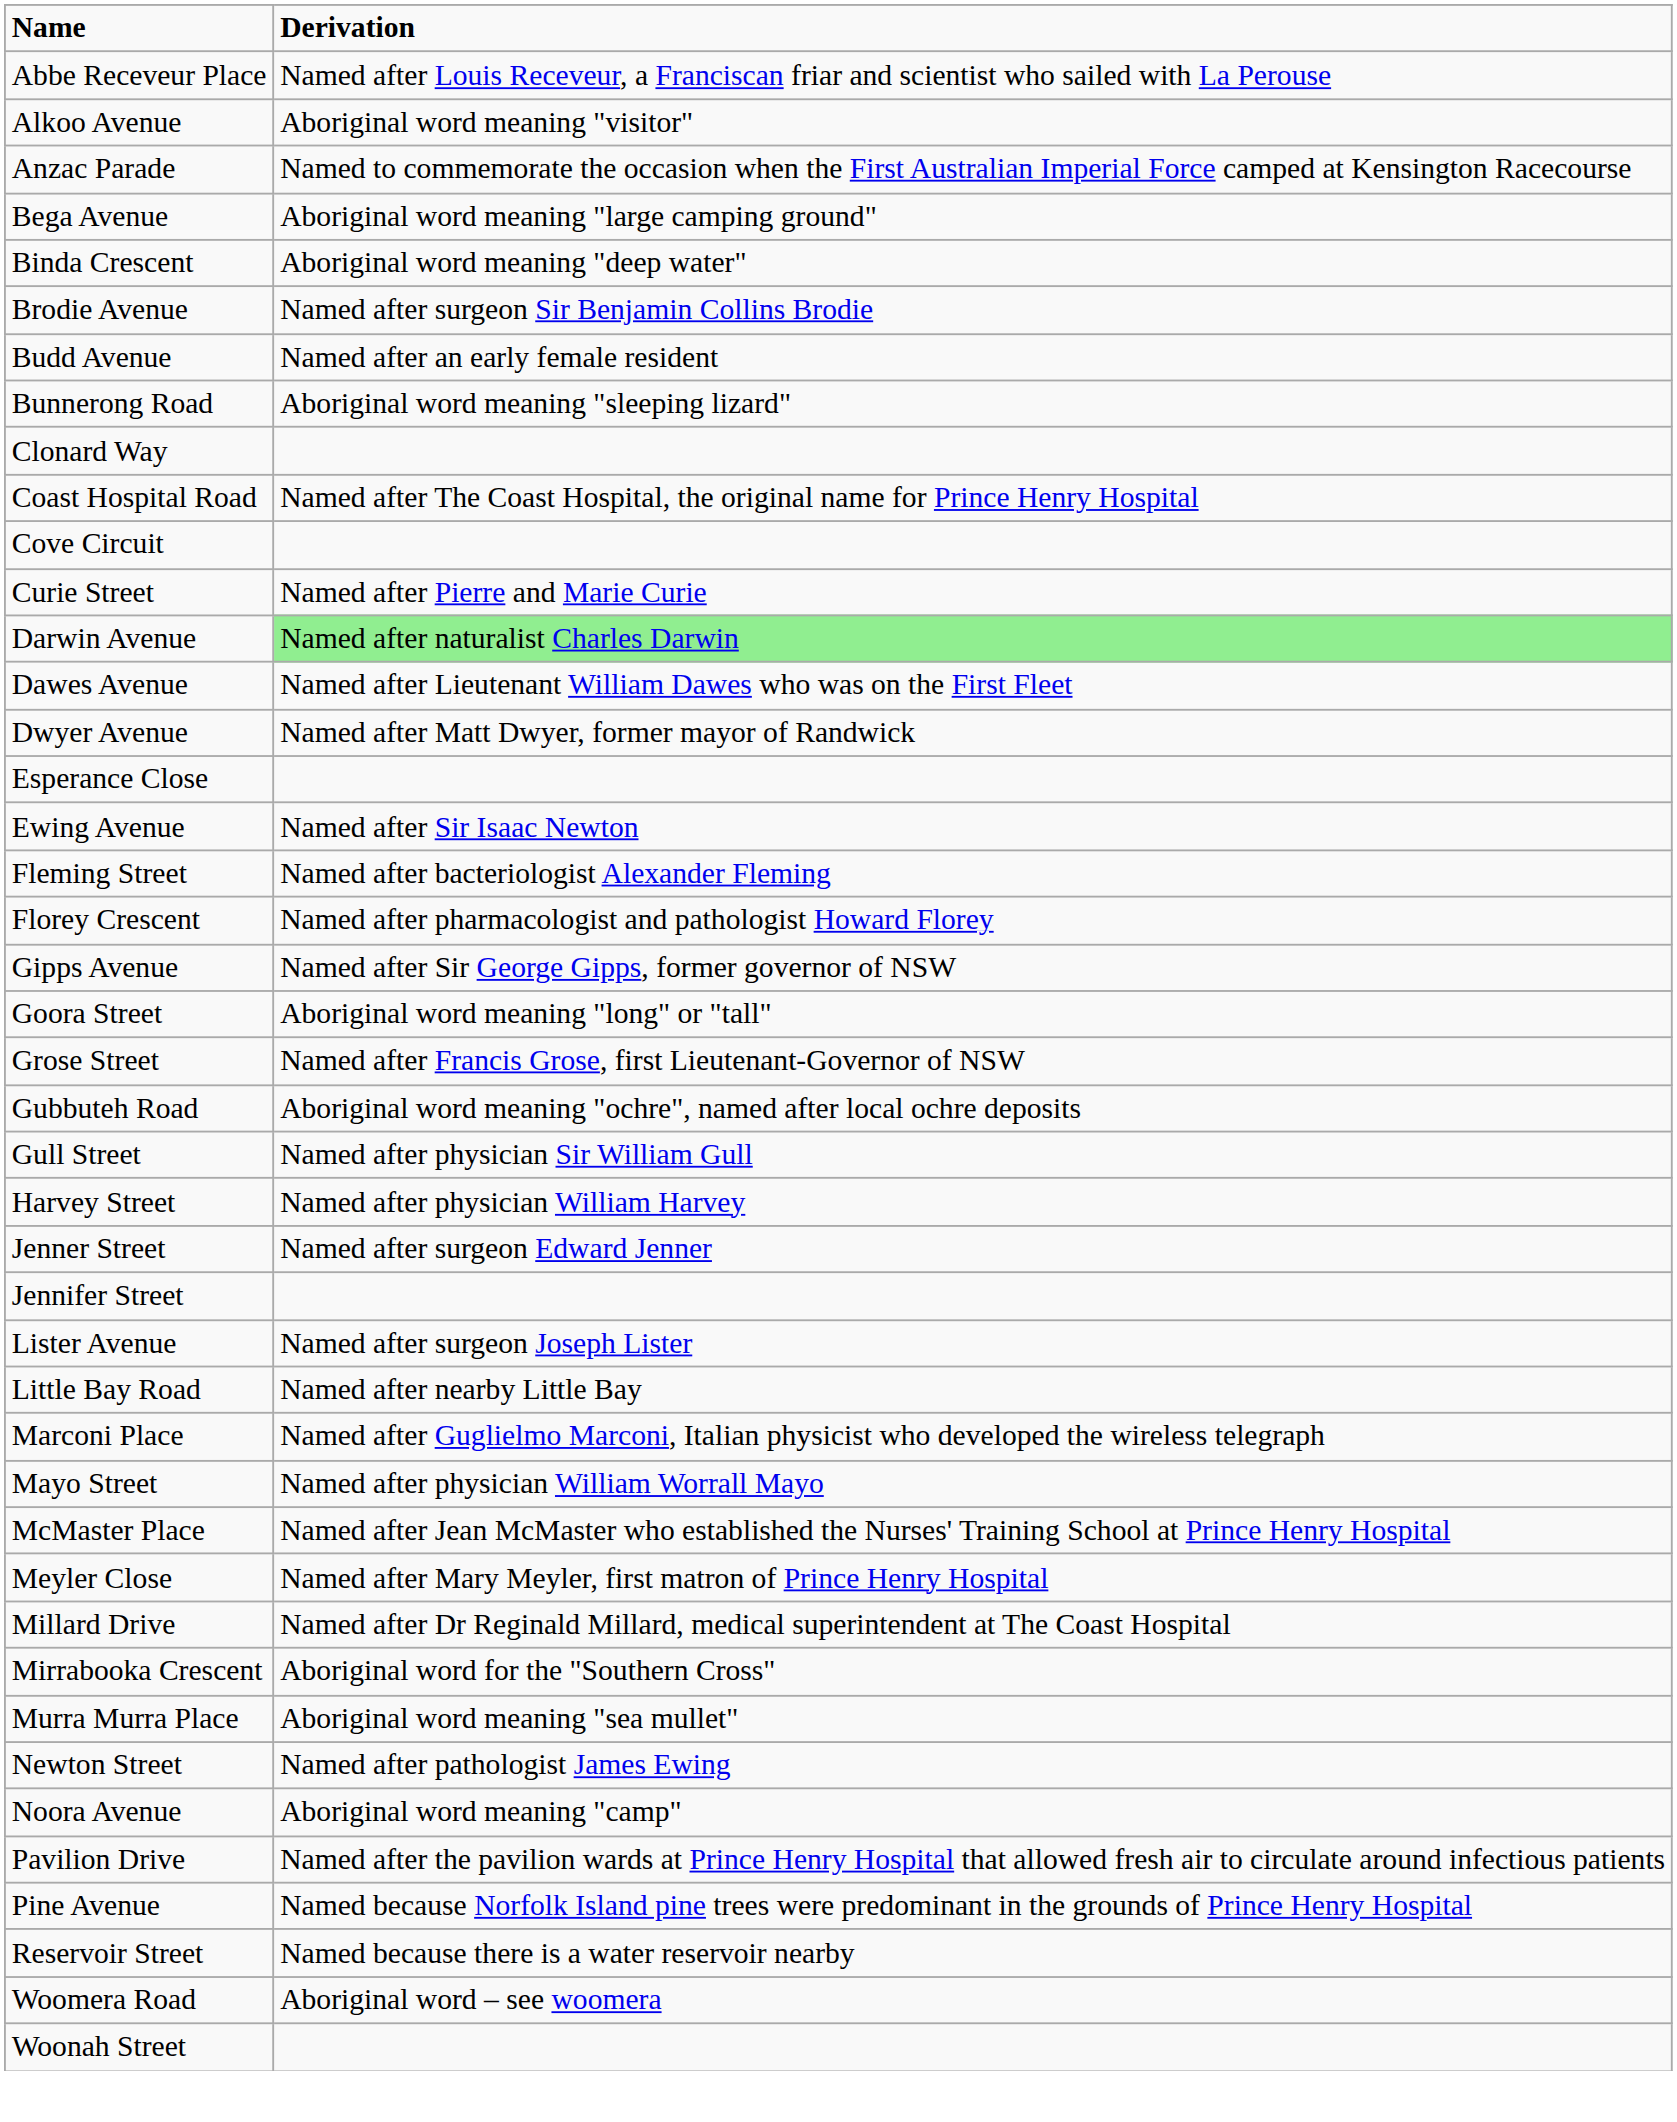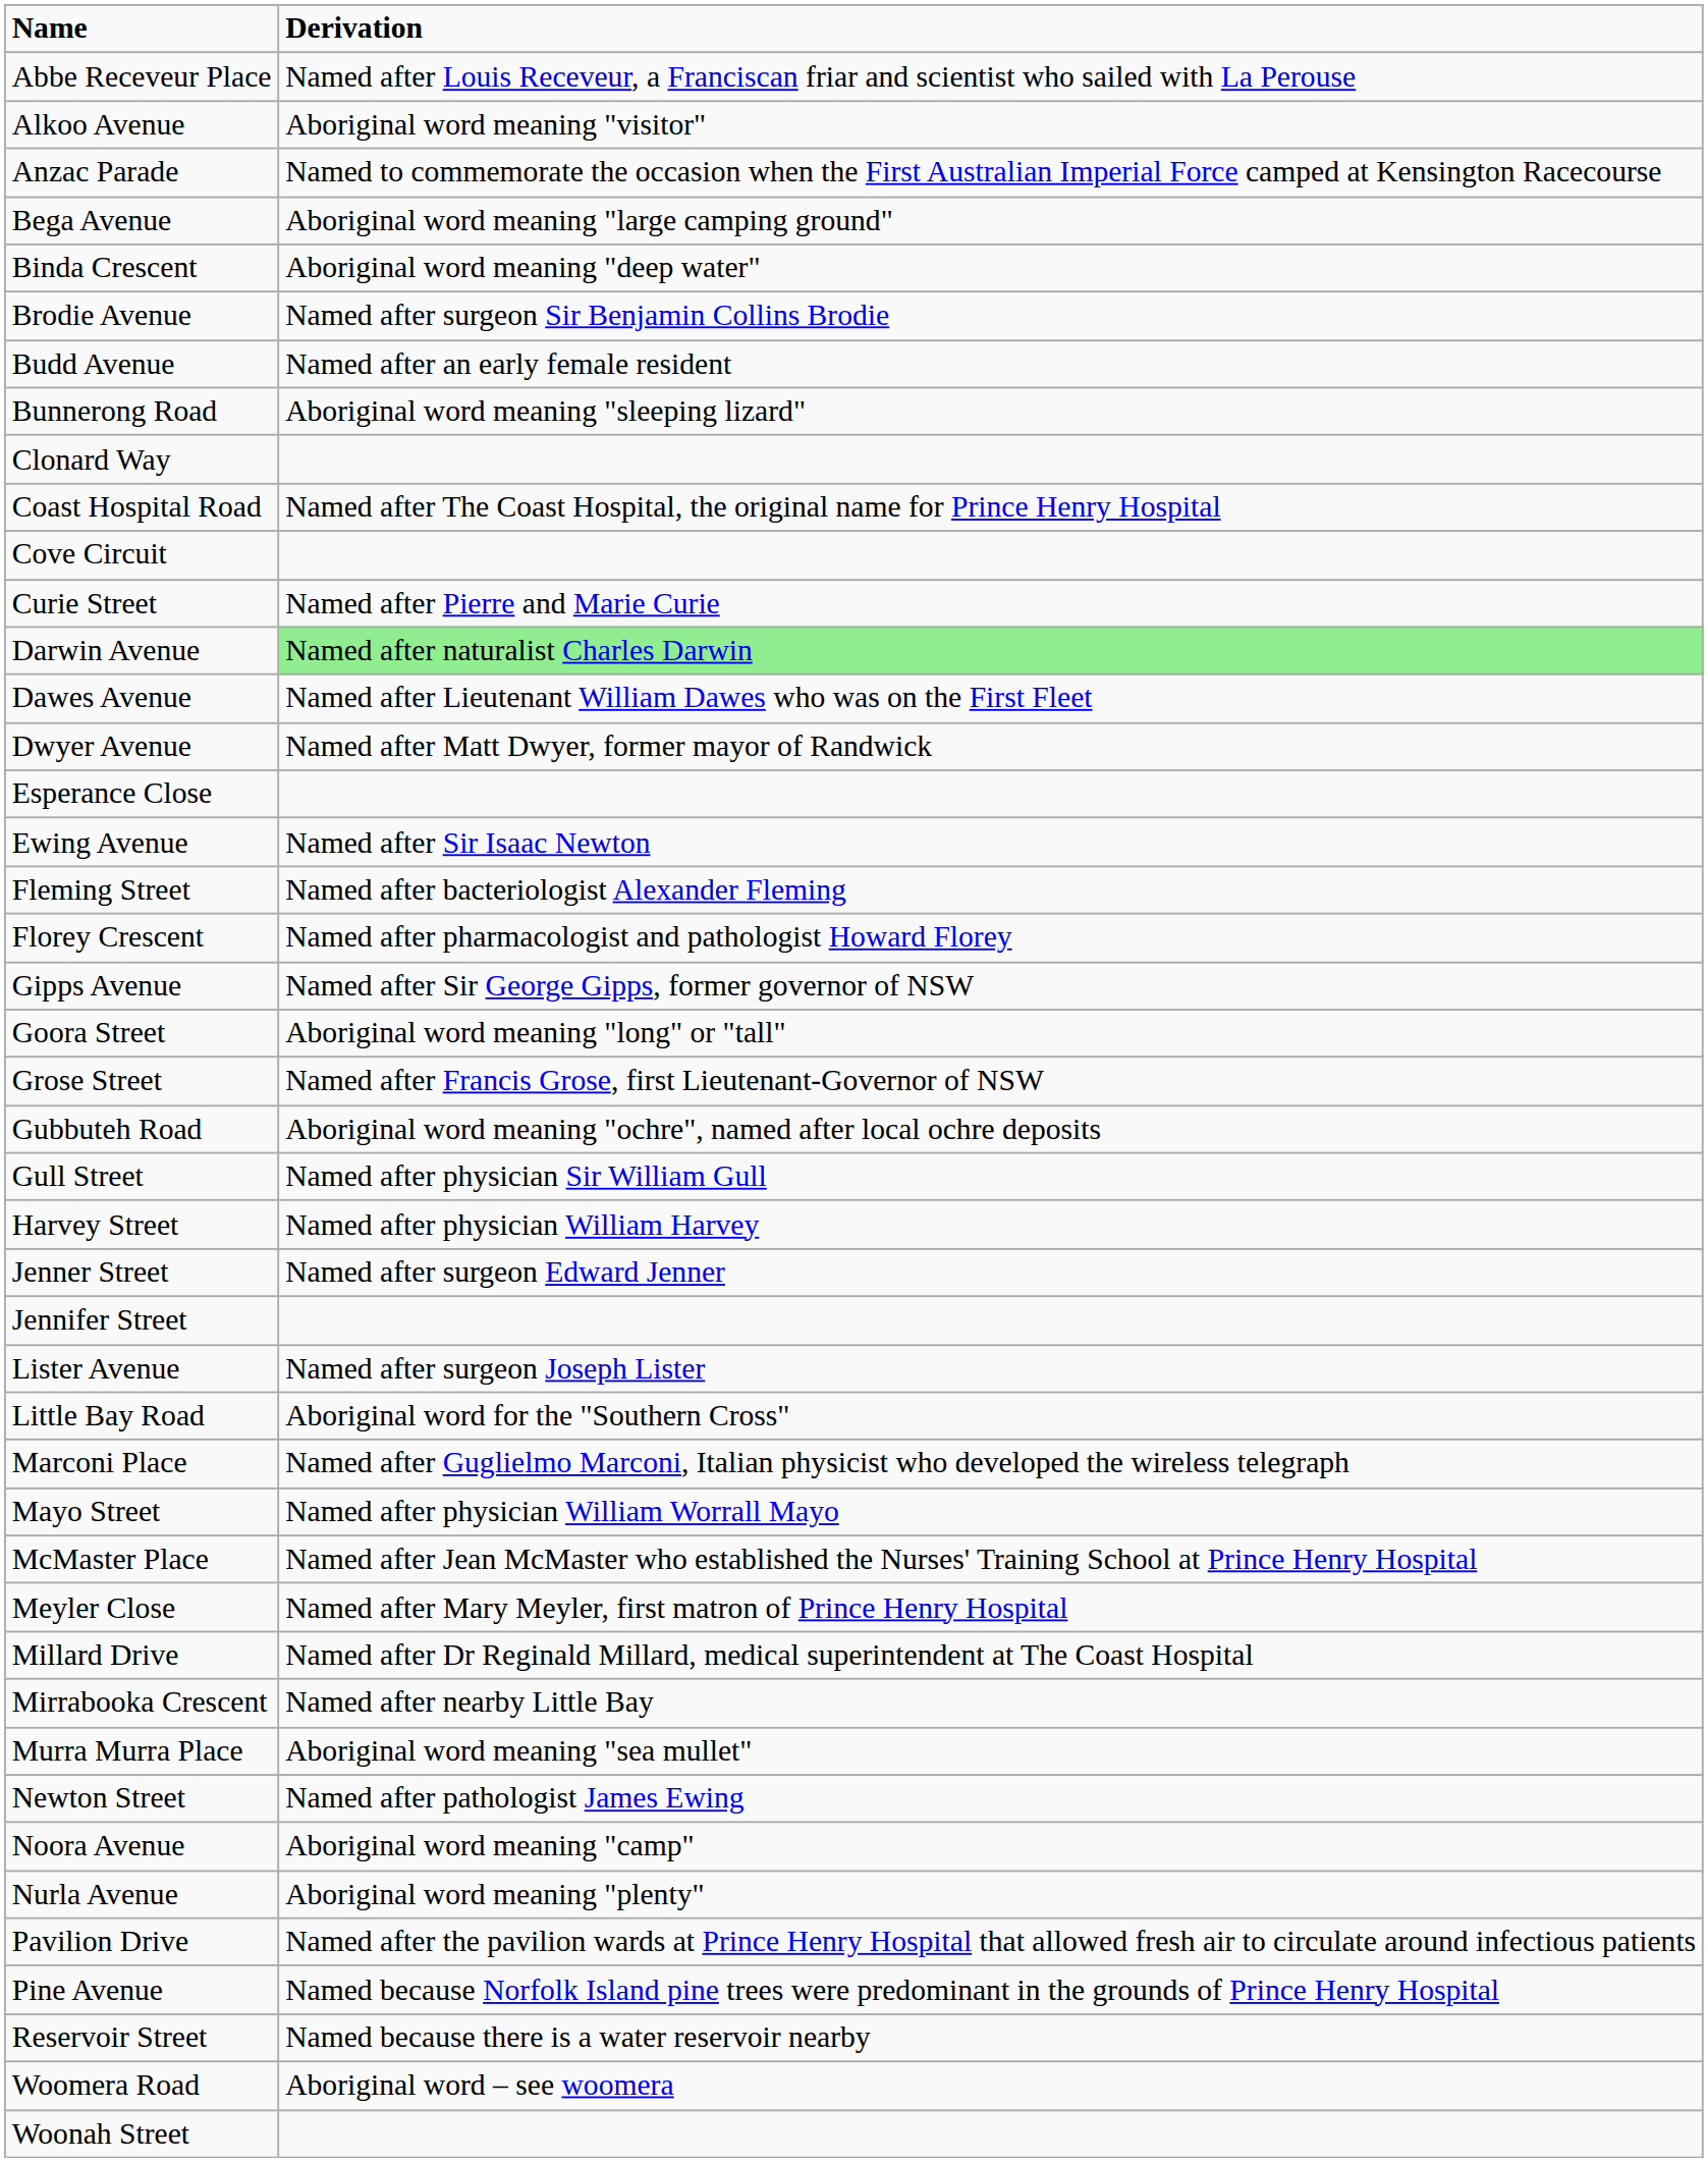Little Bay Road | Derivation: Named after nearby Little Bay -> Aboriginal word for the "Southern Cross"
Mirrabooka Crescent | Derivation: Aboriginal word for the "Southern Cross" -> Named after nearby Little Bay
+ row: Nurla Avenue | Aboriginal word meaning "plenty"
